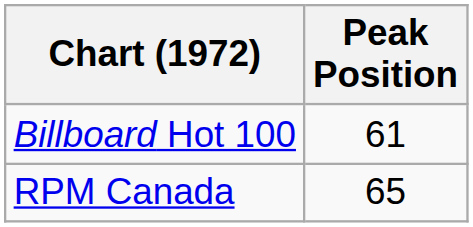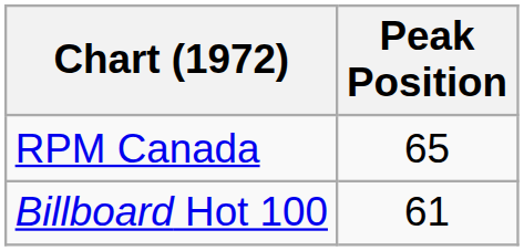rows swapped: Billboard Hot 100 <-> RPM Canada
